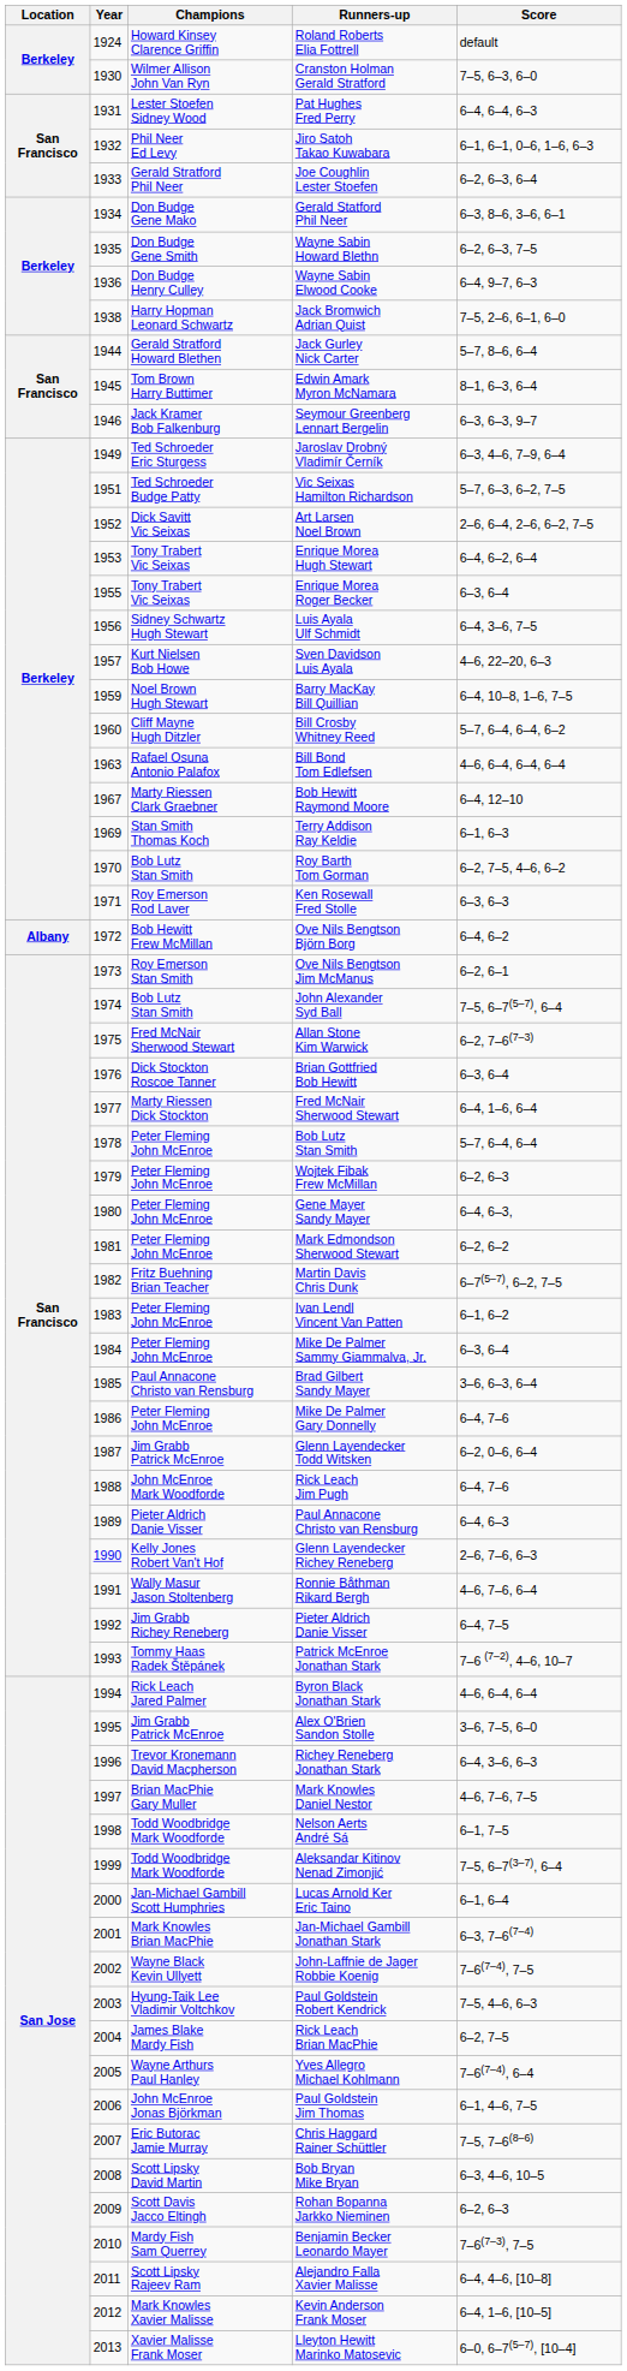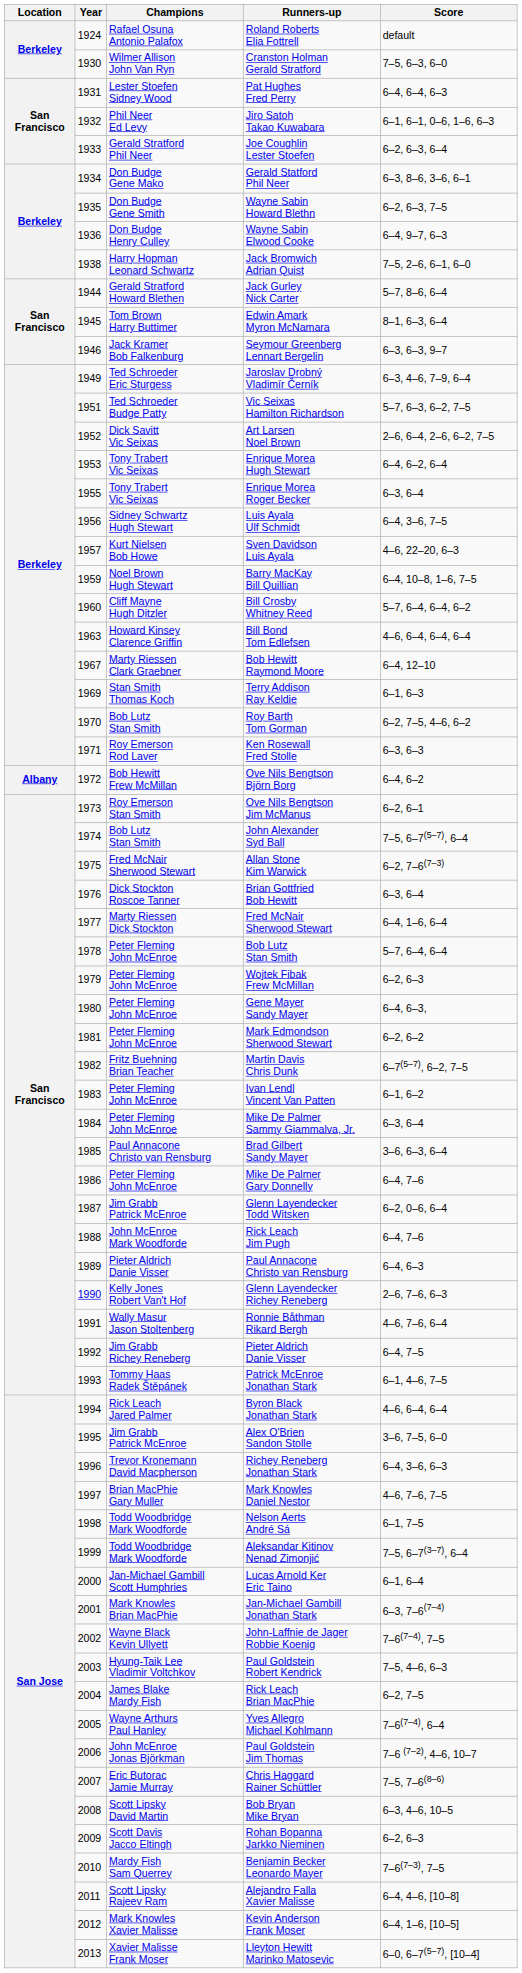Roland Roberts Elia Fottrell | Champions: Howard Kinsey Clarence Griffin -> Rafael Osuna Antonio Palafox
Bill Bond Tom Edlefsen | Champions: Rafael Osuna Antonio Palafox -> Howard Kinsey Clarence Griffin
Patrick McEnroe Jonathan Stark | Score: 7–6 (7–2), 4–6, 10–7 -> 6–1, 4–6, 7–5
Paul Goldstein Jim Thomas | Score: 6–1, 4–6, 7–5 -> 7–6 (7–2), 4–6, 10–7
